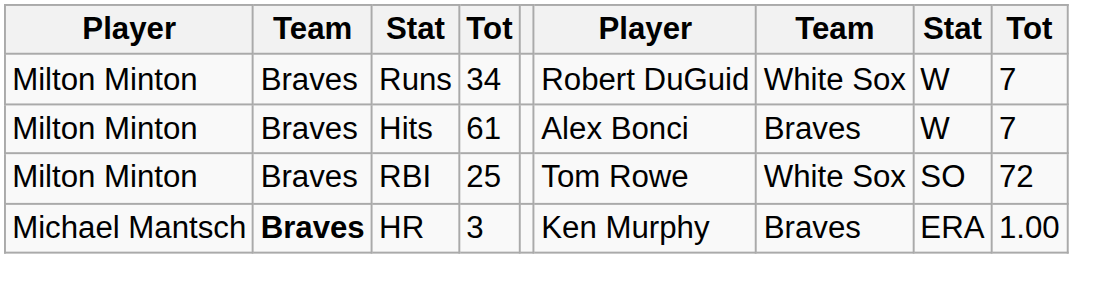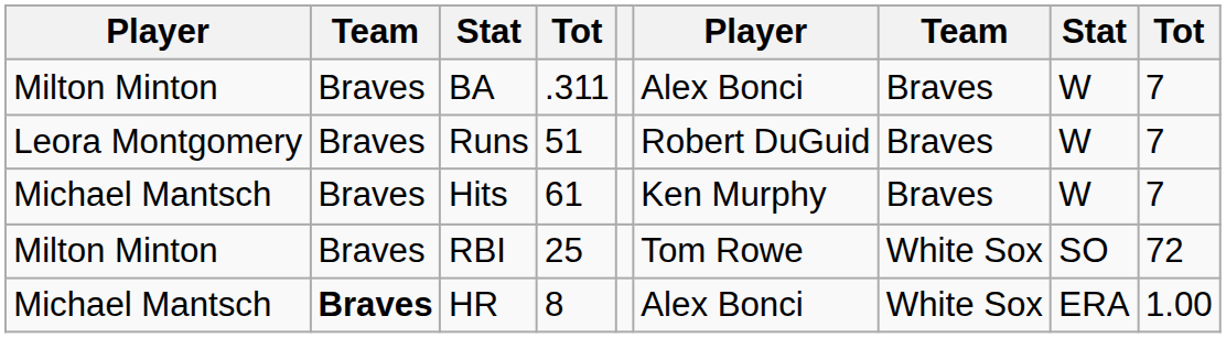+ row: Milton Minton | Braves | BA | .311 | Alex Bonci | Braves | W | 7
Runs | column 1: Milton Minton -> Leora Montgomery
Runs | column 4: 34 -> 51
Runs | column 7: White Sox -> Braves
Hits | column 1: Milton Minton -> Michael Mantsch
Hits | column 6: Alex Bonci -> Ken Murphy
HR | column 4: 3 -> 8
HR | column 6: Ken Murphy -> Alex Bonci
HR | column 7: Braves -> White Sox
